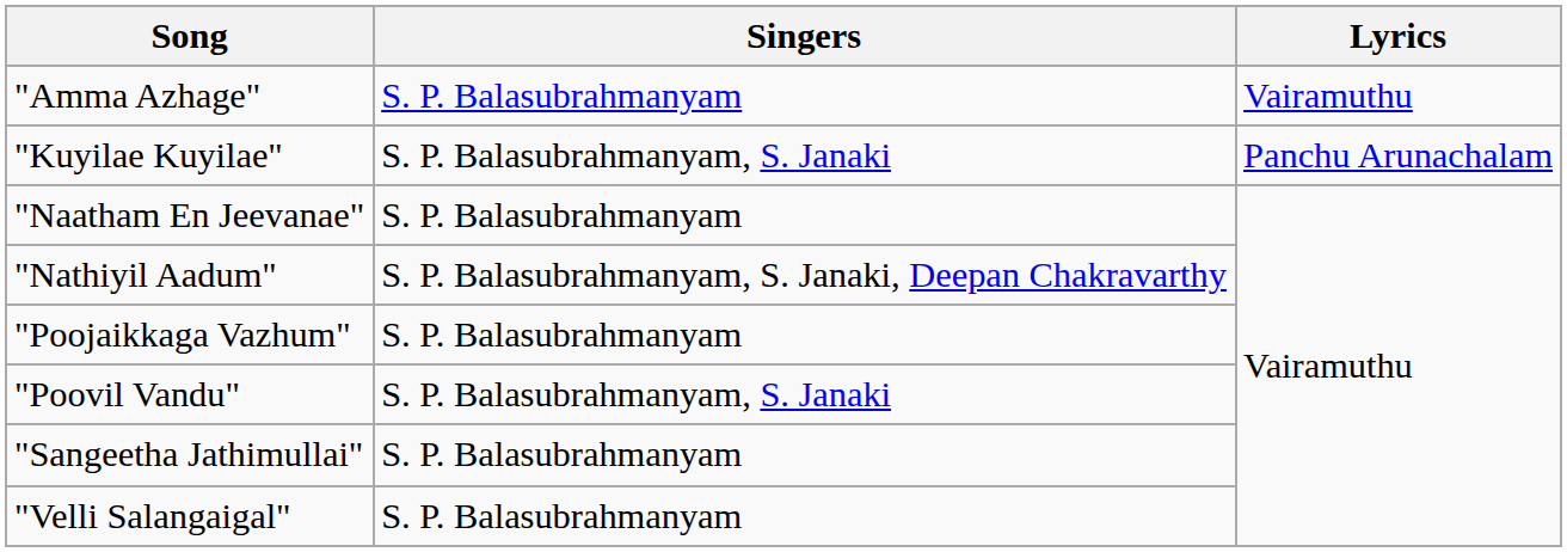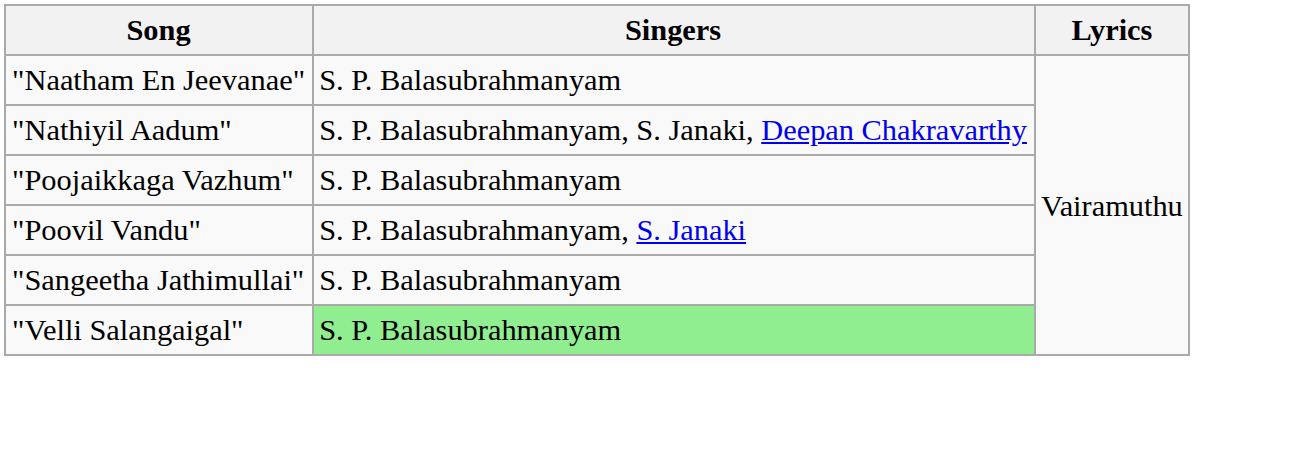- row: "Amma Azhage" | S. P. Balasubrahmanyam | Vairamuthu
- row: "Kuyilae Kuyilae" | S. P. Balasubrahmanyam, S. Janaki | Panchu Arunachalam
"Velli Salangaigal" | Singers: no background -> lightgreen background
